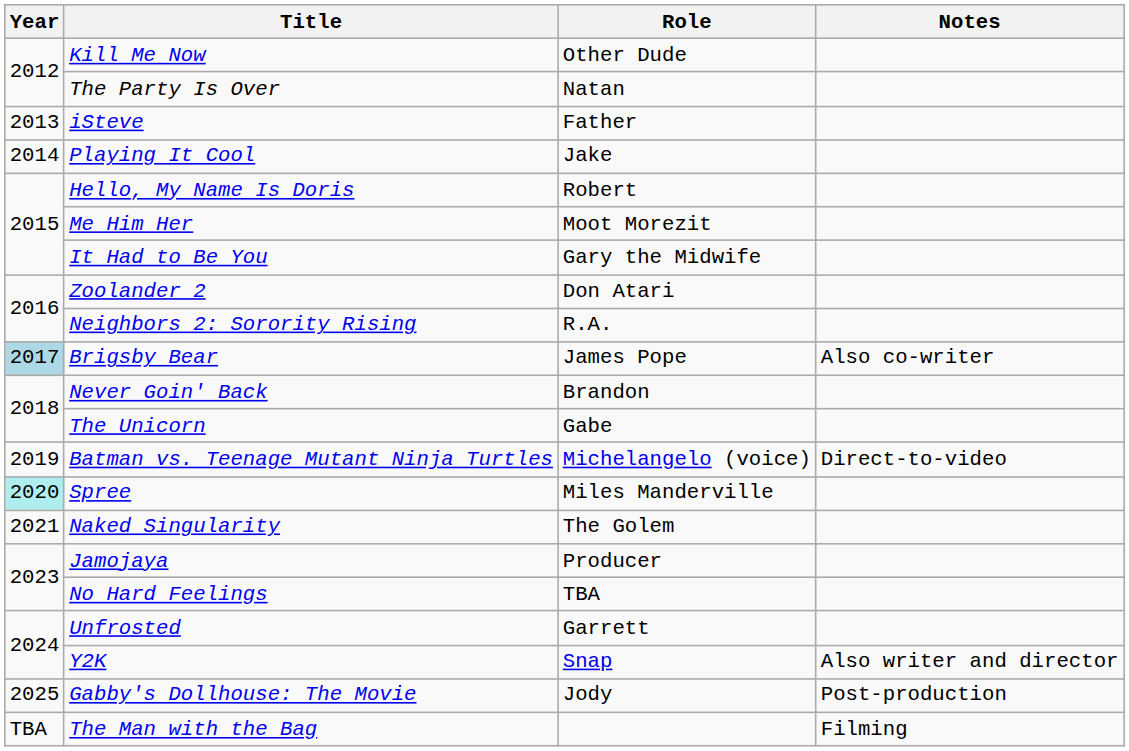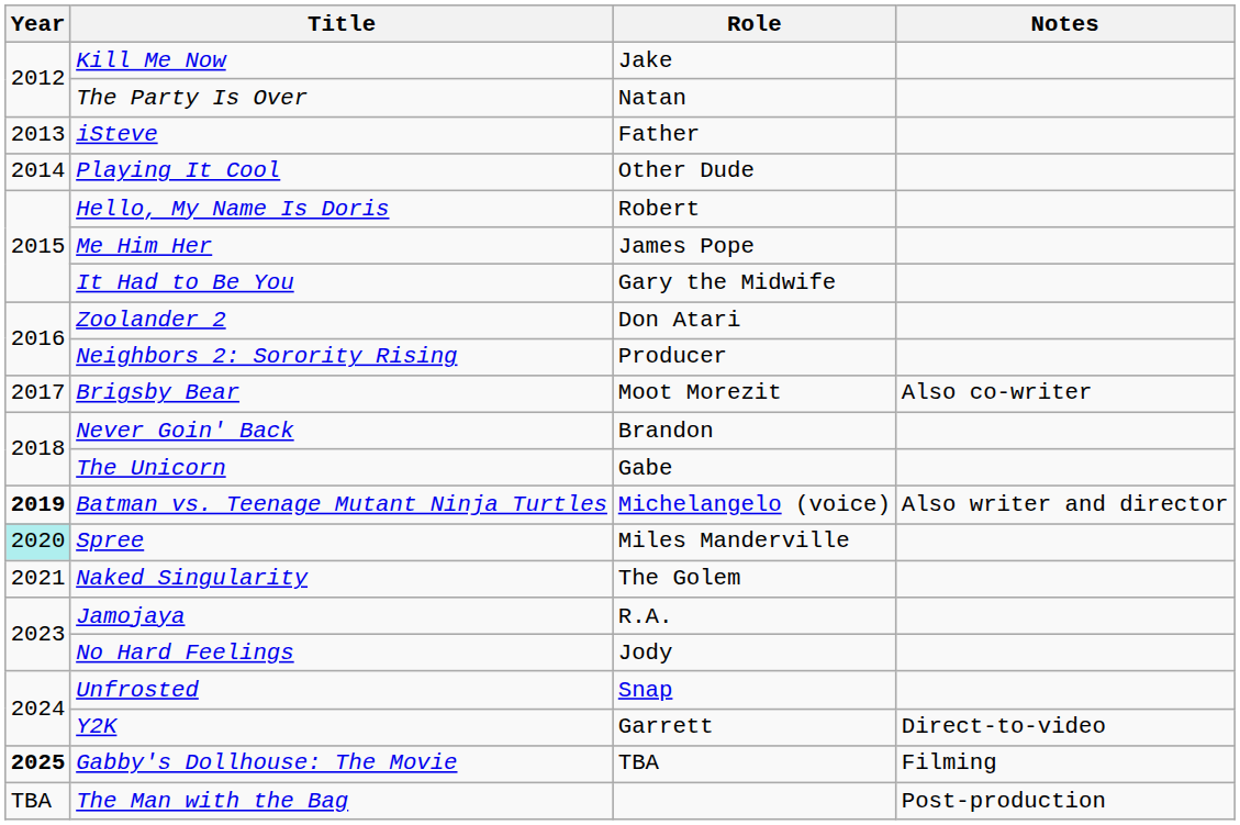Kill Me Now | Role: Other Dude -> Jake
Playing It Cool | Role: Jake -> Other Dude
Me Him Her | Role: Moot Morezit -> James Pope
Neighbors 2: Sorority Rising | Role: R.A. -> Producer
Brigsby Bear | Year: lightblue background -> no background
Brigsby Bear | Role: James Pope -> Moot Morezit
Batman vs. Teenage Mutant Ninja Turtles | Year: normal -> bold
Batman vs. Teenage Mutant Ninja Turtles | Notes: Direct-to-video -> Also writer and director
Jamojaya | Role: Producer -> R.A.
No Hard Feelings | Role: TBA -> Jody
Unfrosted | Role: Garrett -> Snap
Y2K | Role: Snap -> Garrett
Y2K | Notes: Also writer and director -> Direct-to-video
Gabby's Dollhouse: The Movie | Year: normal -> bold
Gabby's Dollhouse: The Movie | Role: Jody -> TBA
Gabby's Dollhouse: The Movie | Notes: Post-production -> Filming
The Man with the Bag | Notes: Filming -> Post-production
